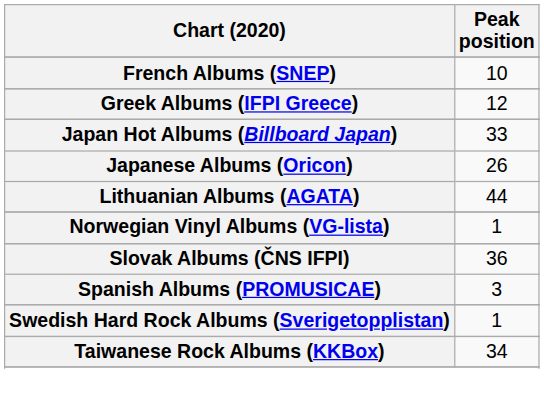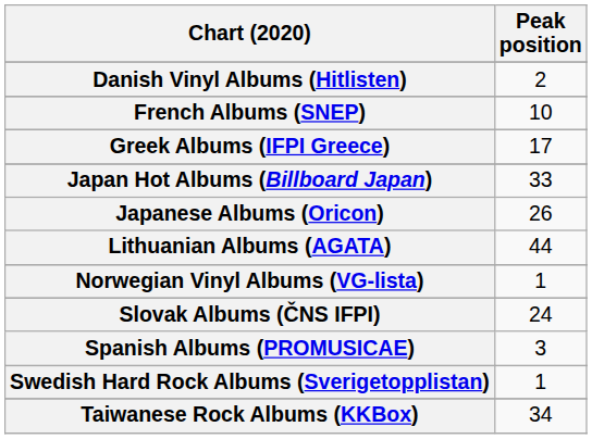+ row: Danish Vinyl Albums (Hitlisten) | 2
Greek Albums (IFPI Greece) | Peak position: 12 -> 17
Slovak Albums (ČNS IFPI) | Peak position: 36 -> 24
